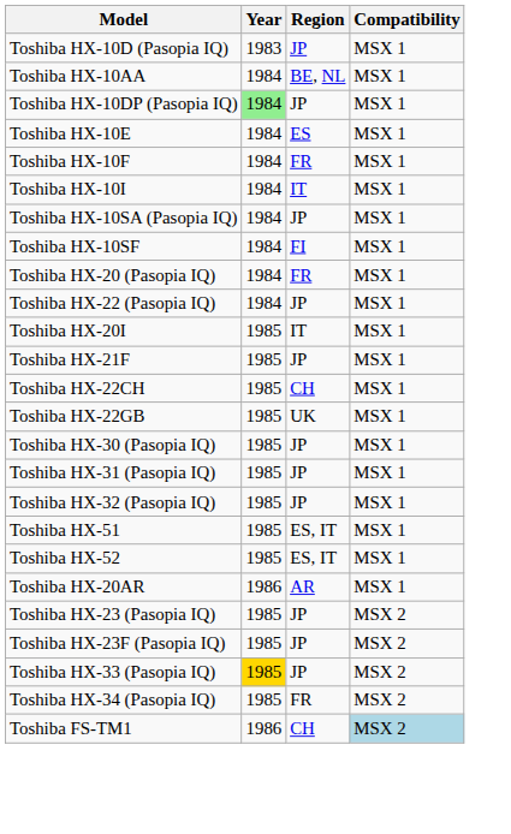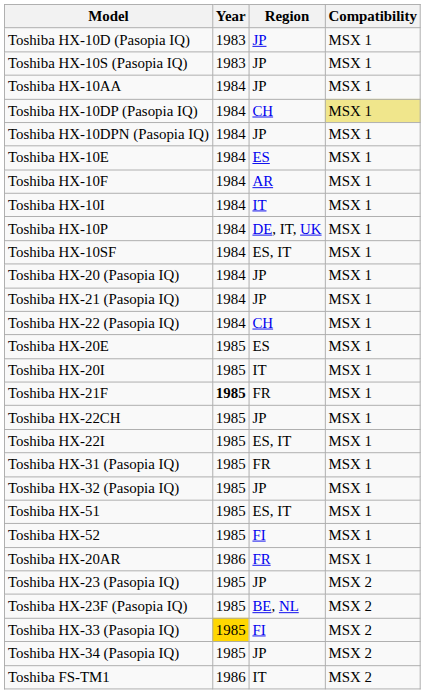+ row: Toshiba HX-10S (Pasopia IQ) | 1983 | JP | MSX 1
Toshiba HX-10AA | Region: BE, NL -> JP
Toshiba HX-10DP (Pasopia IQ) | Year: lightgreen background -> no background
Toshiba HX-10DP (Pasopia IQ) | Region: JP -> CH
Toshiba HX-10DP (Pasopia IQ) | Compatibility: no background -> khaki background
+ row: Toshiba HX-10DPN (Pasopia IQ) | 1984 | JP | MSX 1
Toshiba HX-10F | Region: FR -> AR
+ row: Toshiba HX-10P | 1984 | DE, IT, UK | MSX 1
- row: Toshiba HX-10SA (Pasopia IQ) | 1984 | JP | MSX 1
Toshiba HX-10SF | Region: FI -> ES, IT
Toshiba HX-20 (Pasopia IQ) | Region: FR -> JP
+ row: Toshiba HX-21 (Pasopia IQ) | 1984 | JP | MSX 1
Toshiba HX-22 (Pasopia IQ) | Region: JP -> CH
+ row: Toshiba HX-20E | 1985 | ES | MSX 1
Toshiba HX-21F | Year: normal -> bold
Toshiba HX-21F | Region: JP -> FR
Toshiba HX-22CH | Region: CH -> JP
- row: Toshiba HX-22GB | 1985 | UK | MSX 1
+ row: Toshiba HX-22I | 1985 | ES, IT | MSX 1
- row: Toshiba HX-30 (Pasopia IQ) | 1985 | JP | MSX 1
Toshiba HX-31 (Pasopia IQ) | Region: JP -> FR
Toshiba HX-52 | Region: ES, IT -> FI
Toshiba HX-20AR | Region: AR -> FR
Toshiba HX-23F (Pasopia IQ) | Region: JP -> BE, NL
Toshiba HX-33 (Pasopia IQ) | Region: JP -> FI
Toshiba HX-34 (Pasopia IQ) | Region: FR -> JP
Toshiba FS-TM1 | Region: CH -> IT
Toshiba FS-TM1 | Compatibility: lightblue background -> no background
